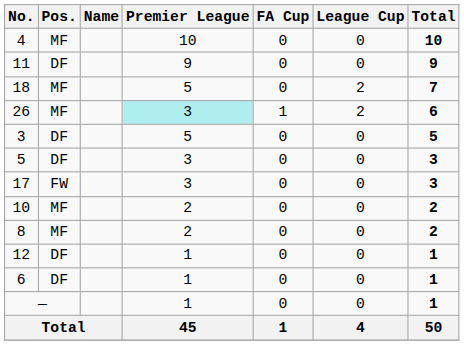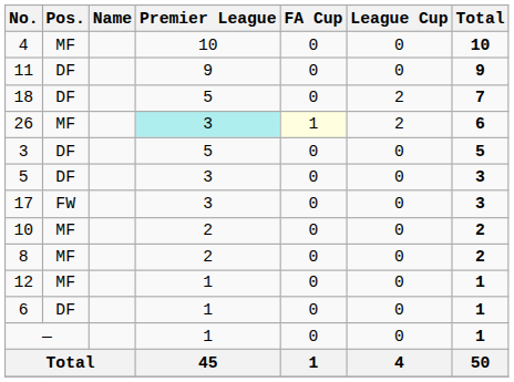18 | Pos.: MF -> DF
26 | FA Cup: no background -> lightyellow background
12 | Pos.: DF -> MF
